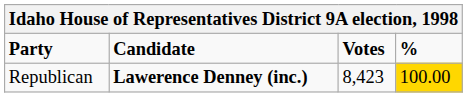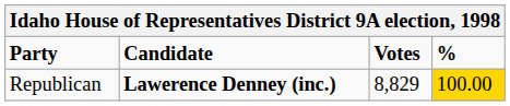Republican | Votes: 8,423 -> 8,829
